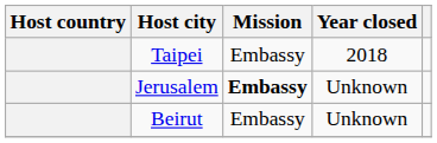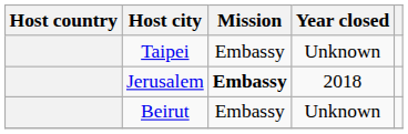Taipei | Year closed: 2018 -> Unknown
Jerusalem | Year closed: Unknown -> 2018
